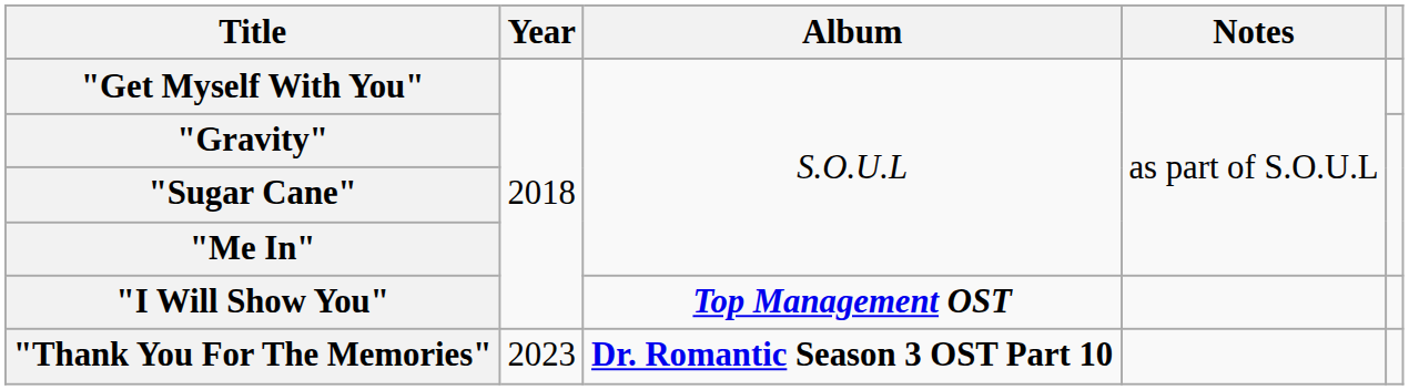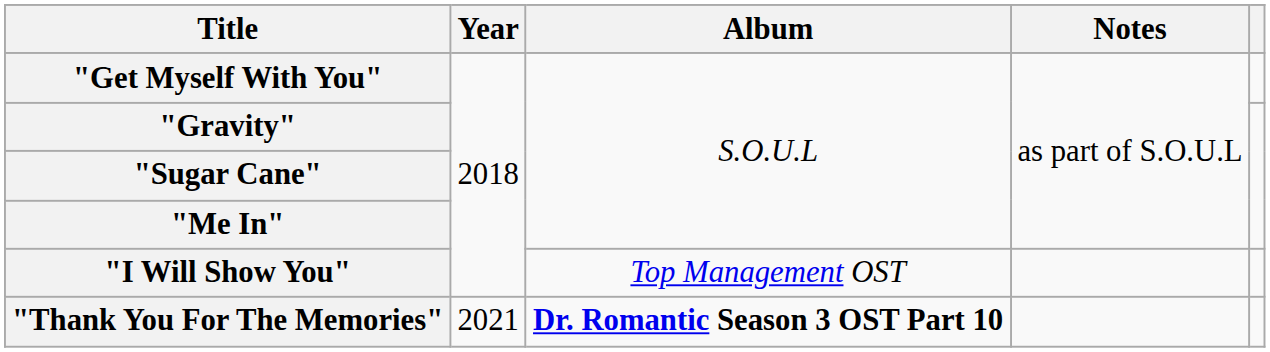"I Will Show You" | Album: bold -> normal
"Thank You For The Memories" | Year: 2023 -> 2021
